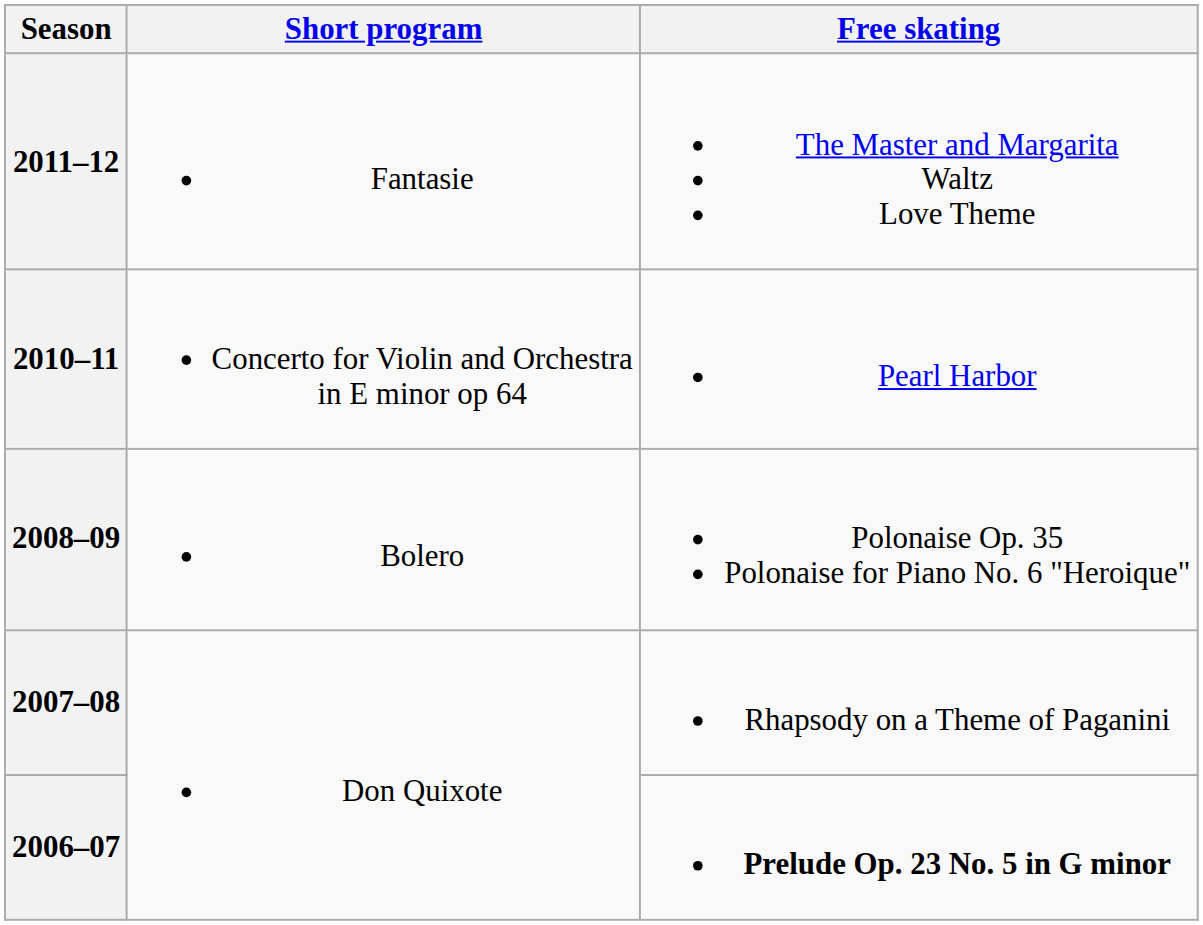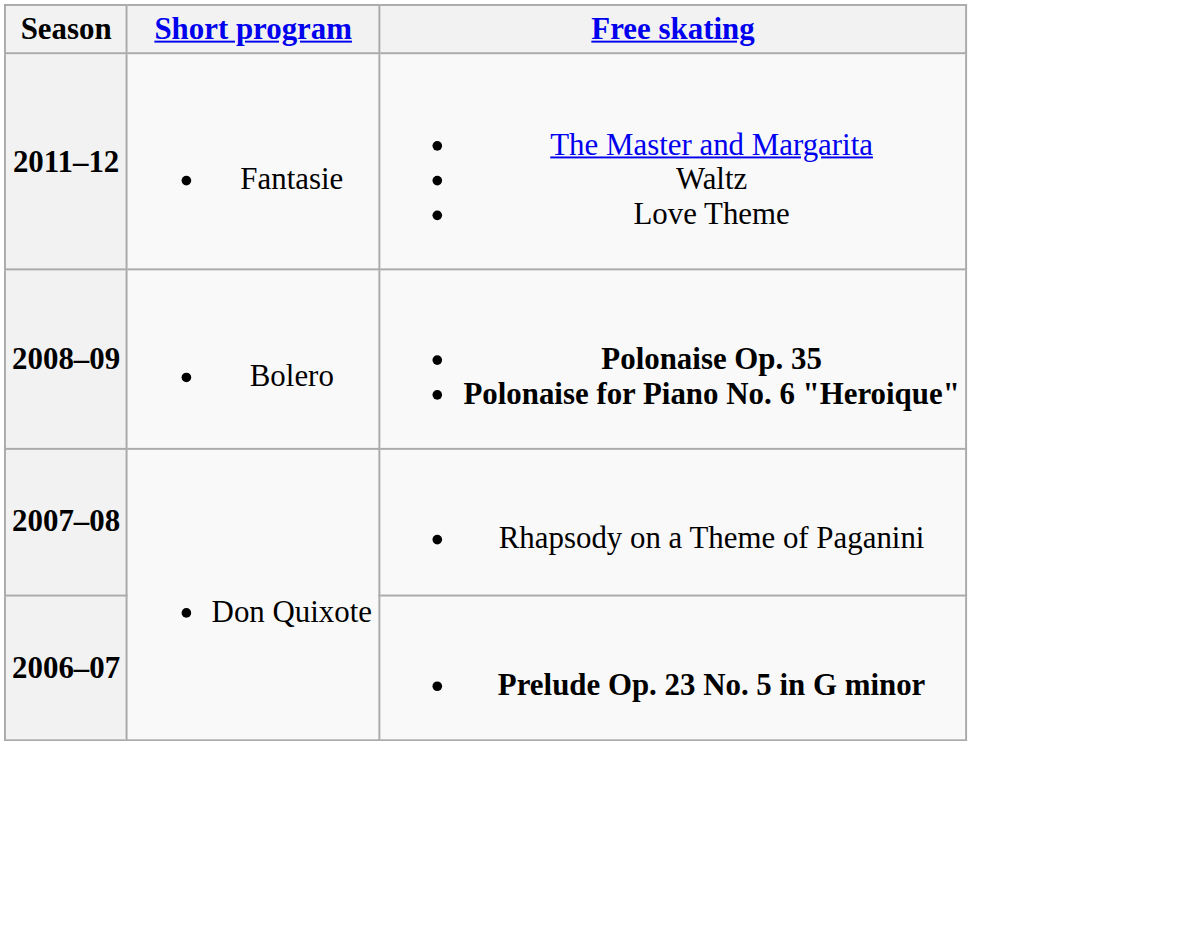- row: 2010–11 | Concerto for Violin and Orchestra in E minor op 64 | Pearl Harbor
2008–09 | Free skating: normal -> bold
